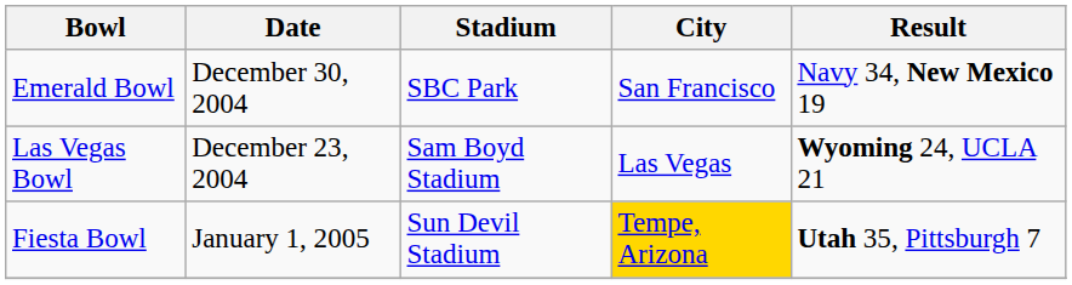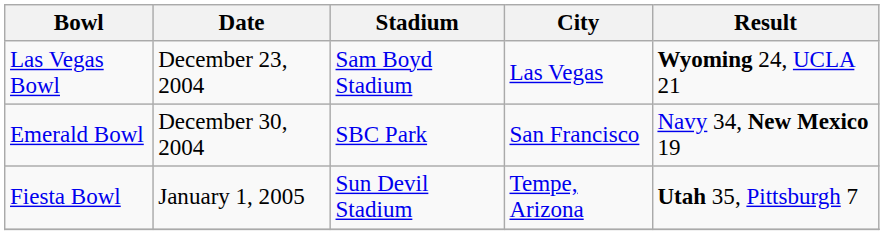rows swapped: Las Vegas Bowl <-> Emerald Bowl
Fiesta Bowl | City: gold background -> no background
